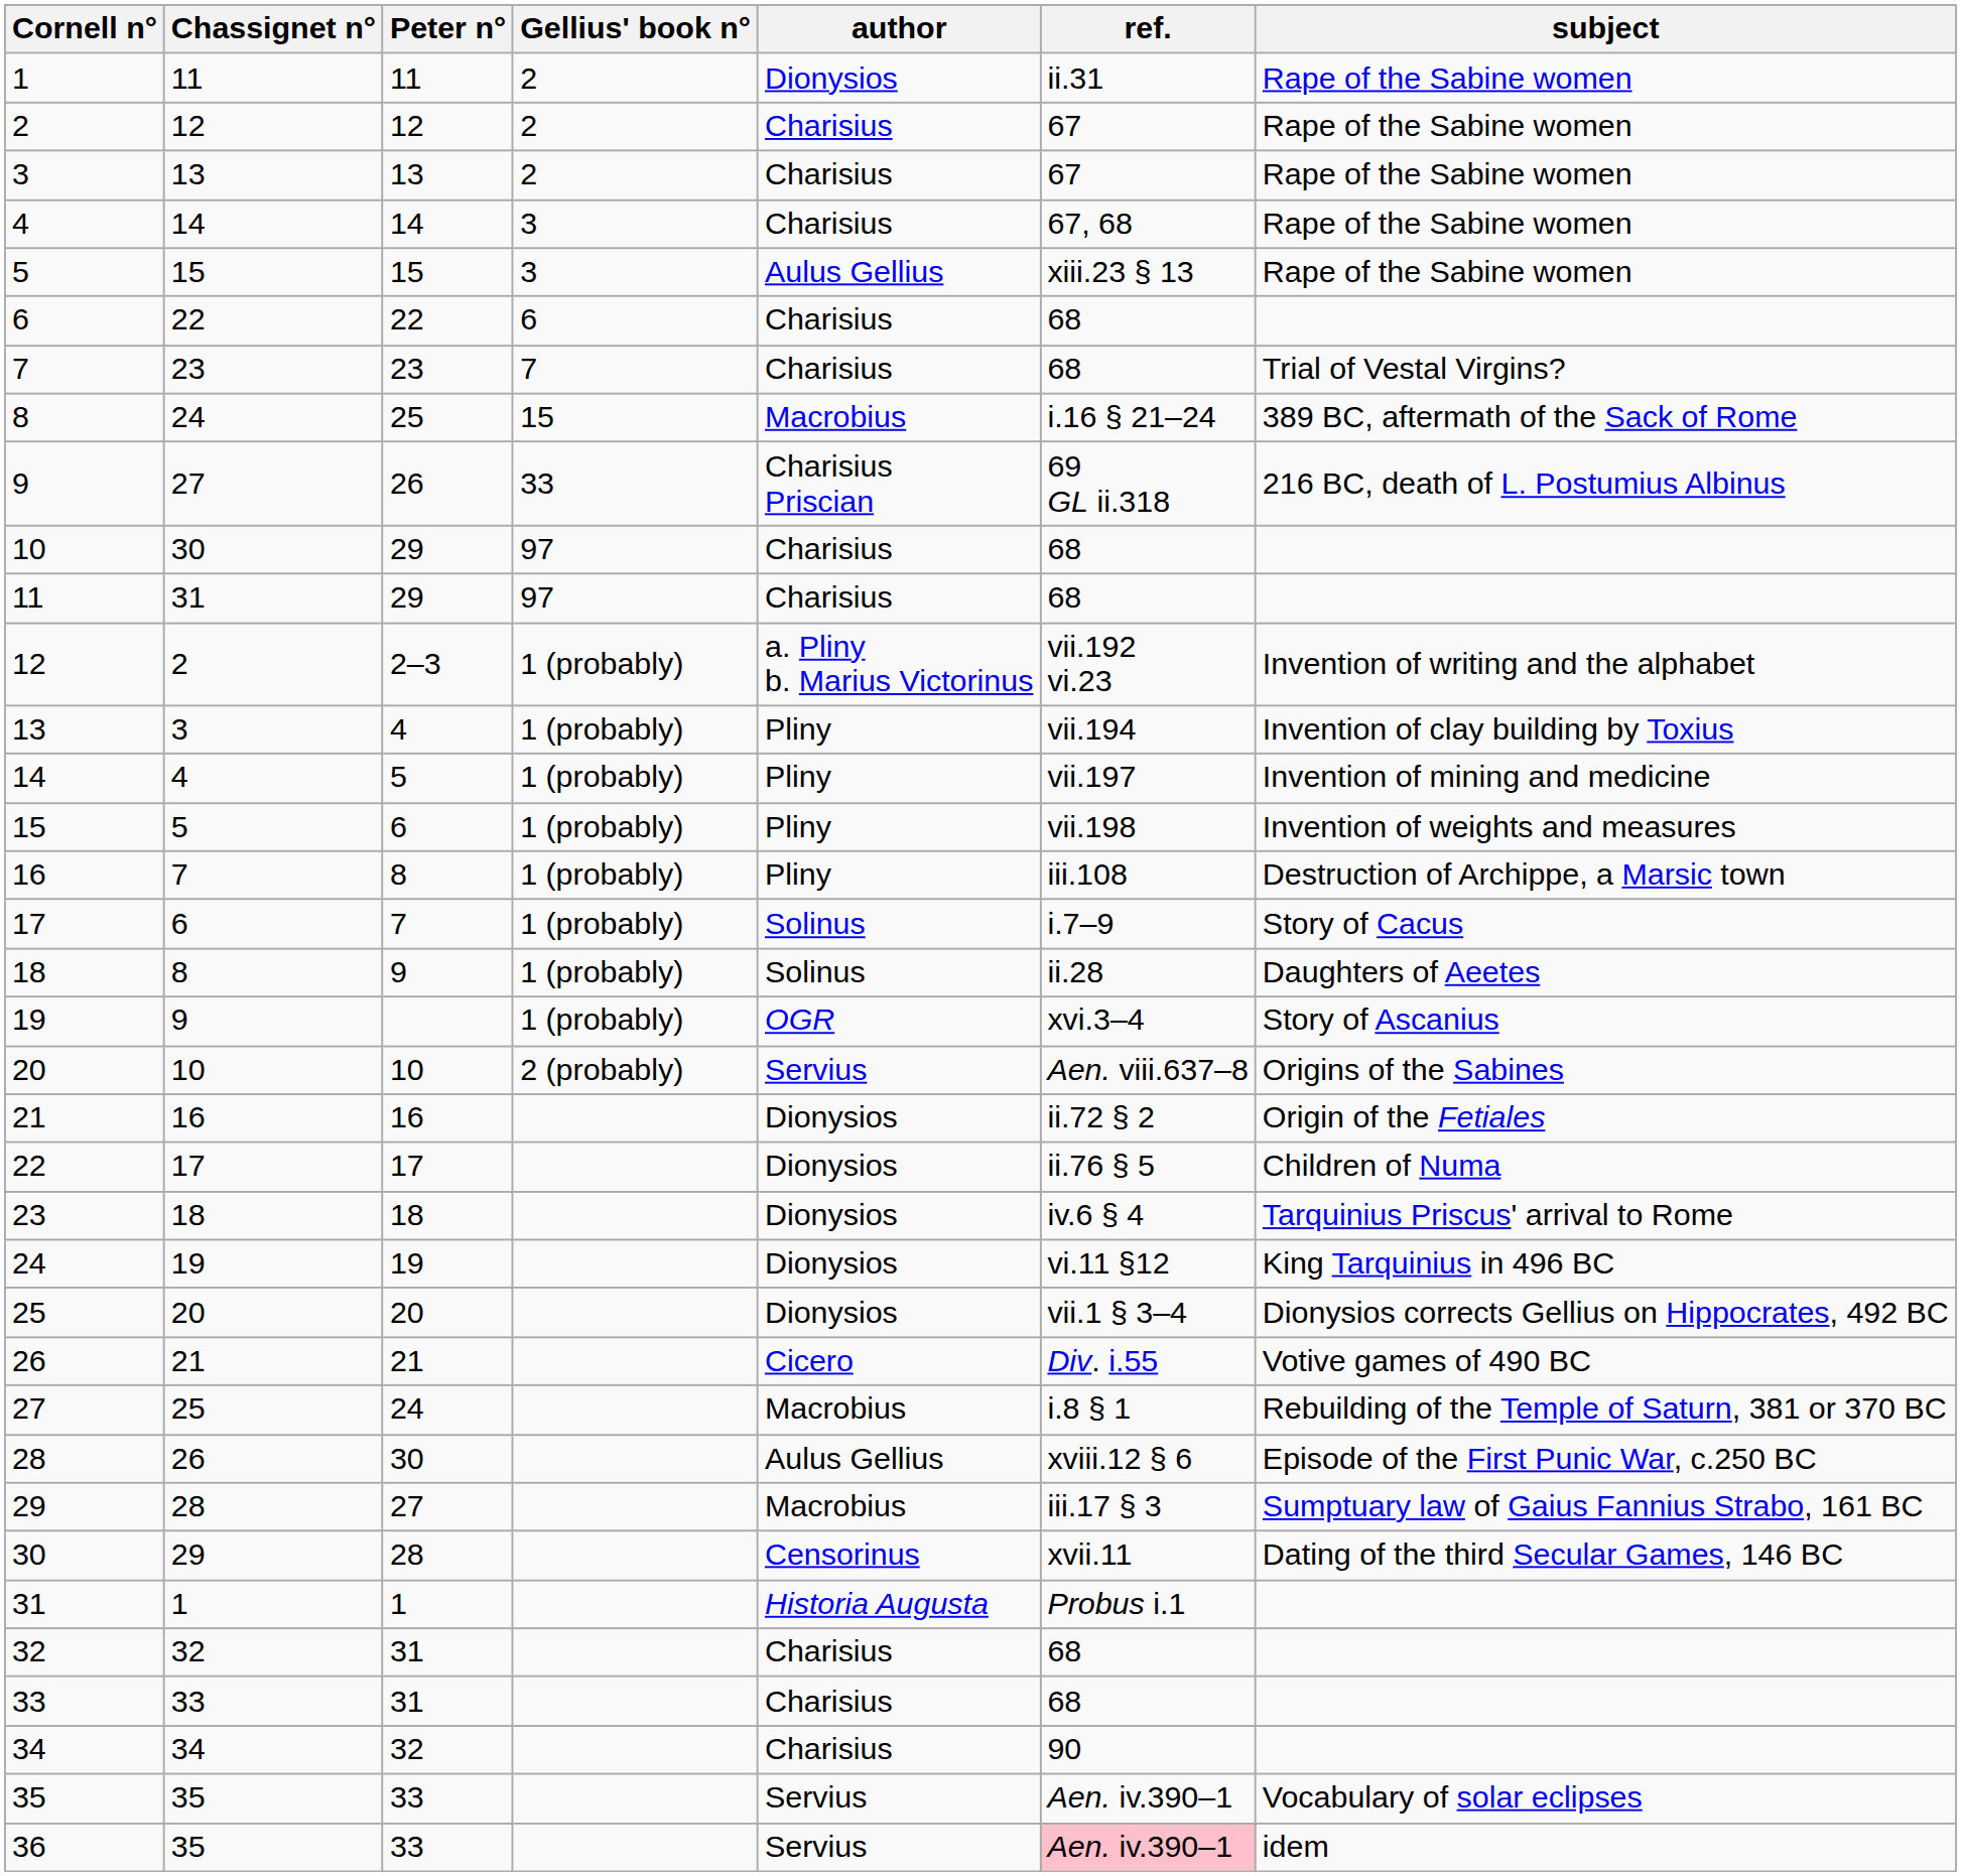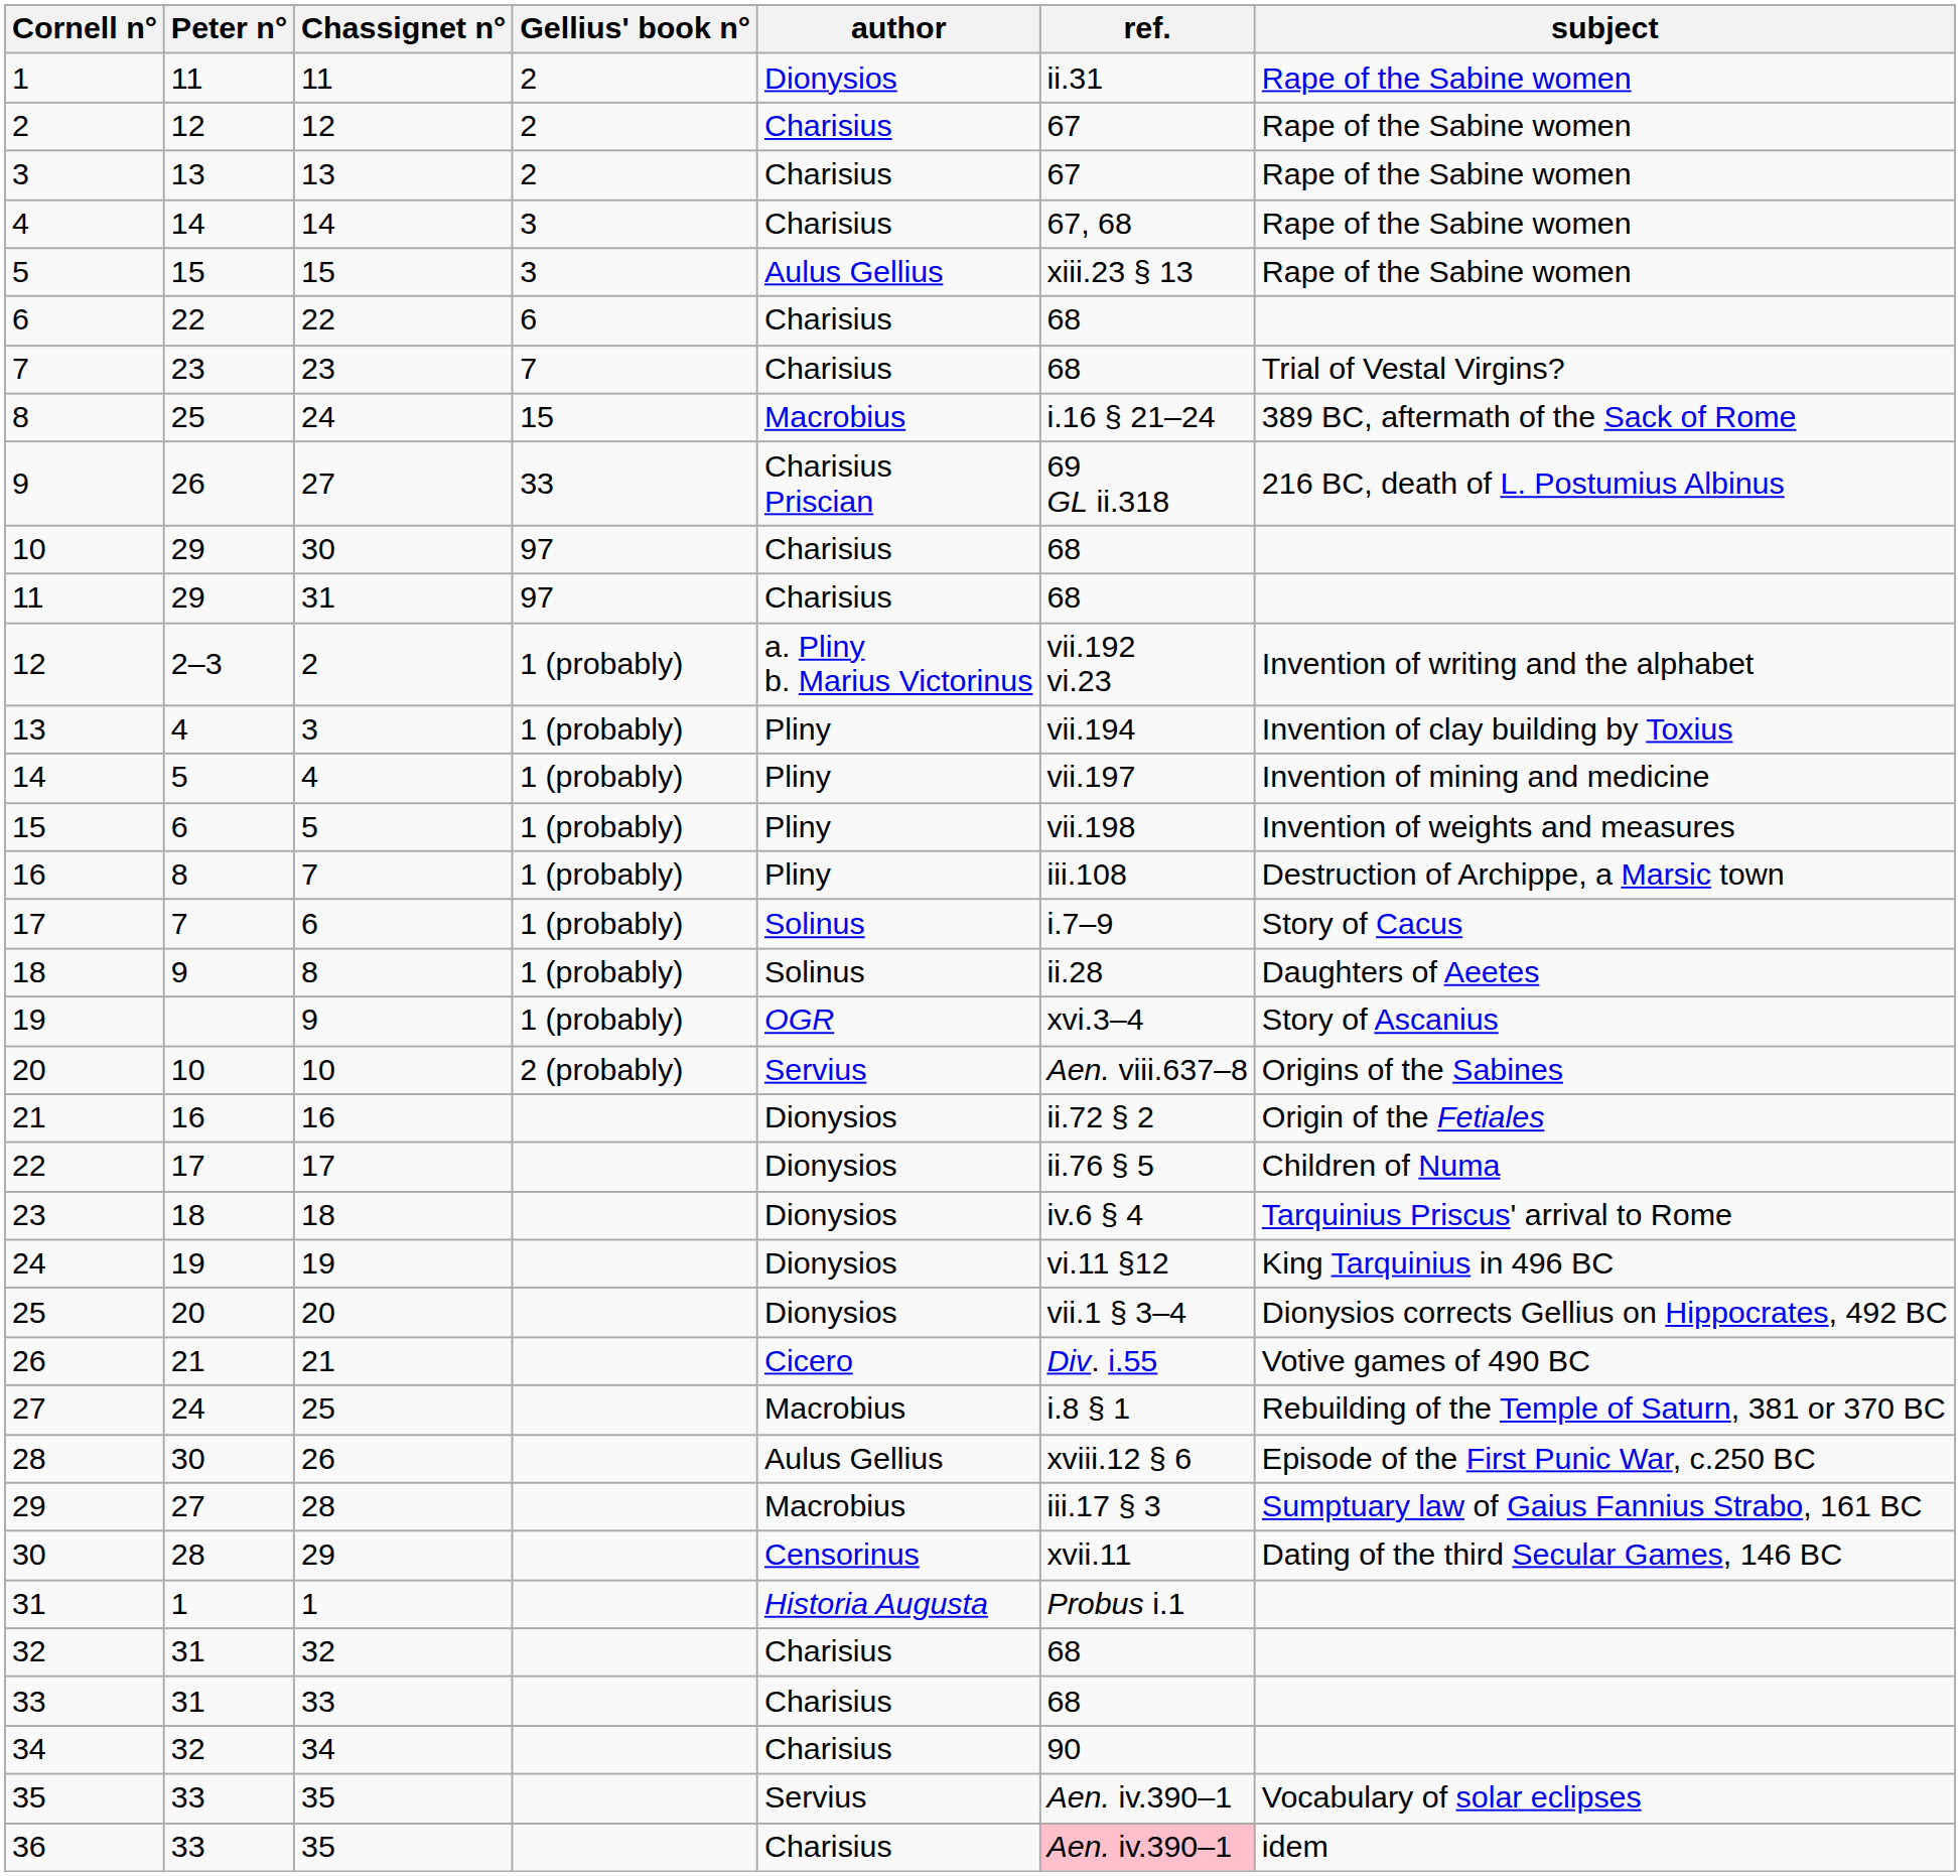columns swapped: Peter n° <-> Chassignet n°
36 | author: Servius -> Charisius
